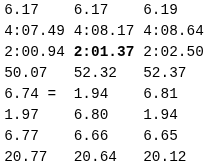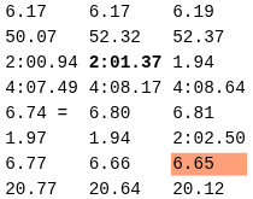rows swapped: 50.07 <-> 4:07.49
2:00.94 | column 7: 2:02.50 -> 1.94
6.74 = | column 5: 1.94 -> 6.80
1.97 | column 5: 6.80 -> 1.94
1.97 | column 7: 1.94 -> 2:02.50
6.77 | column 7: no background -> lightsalmon background
